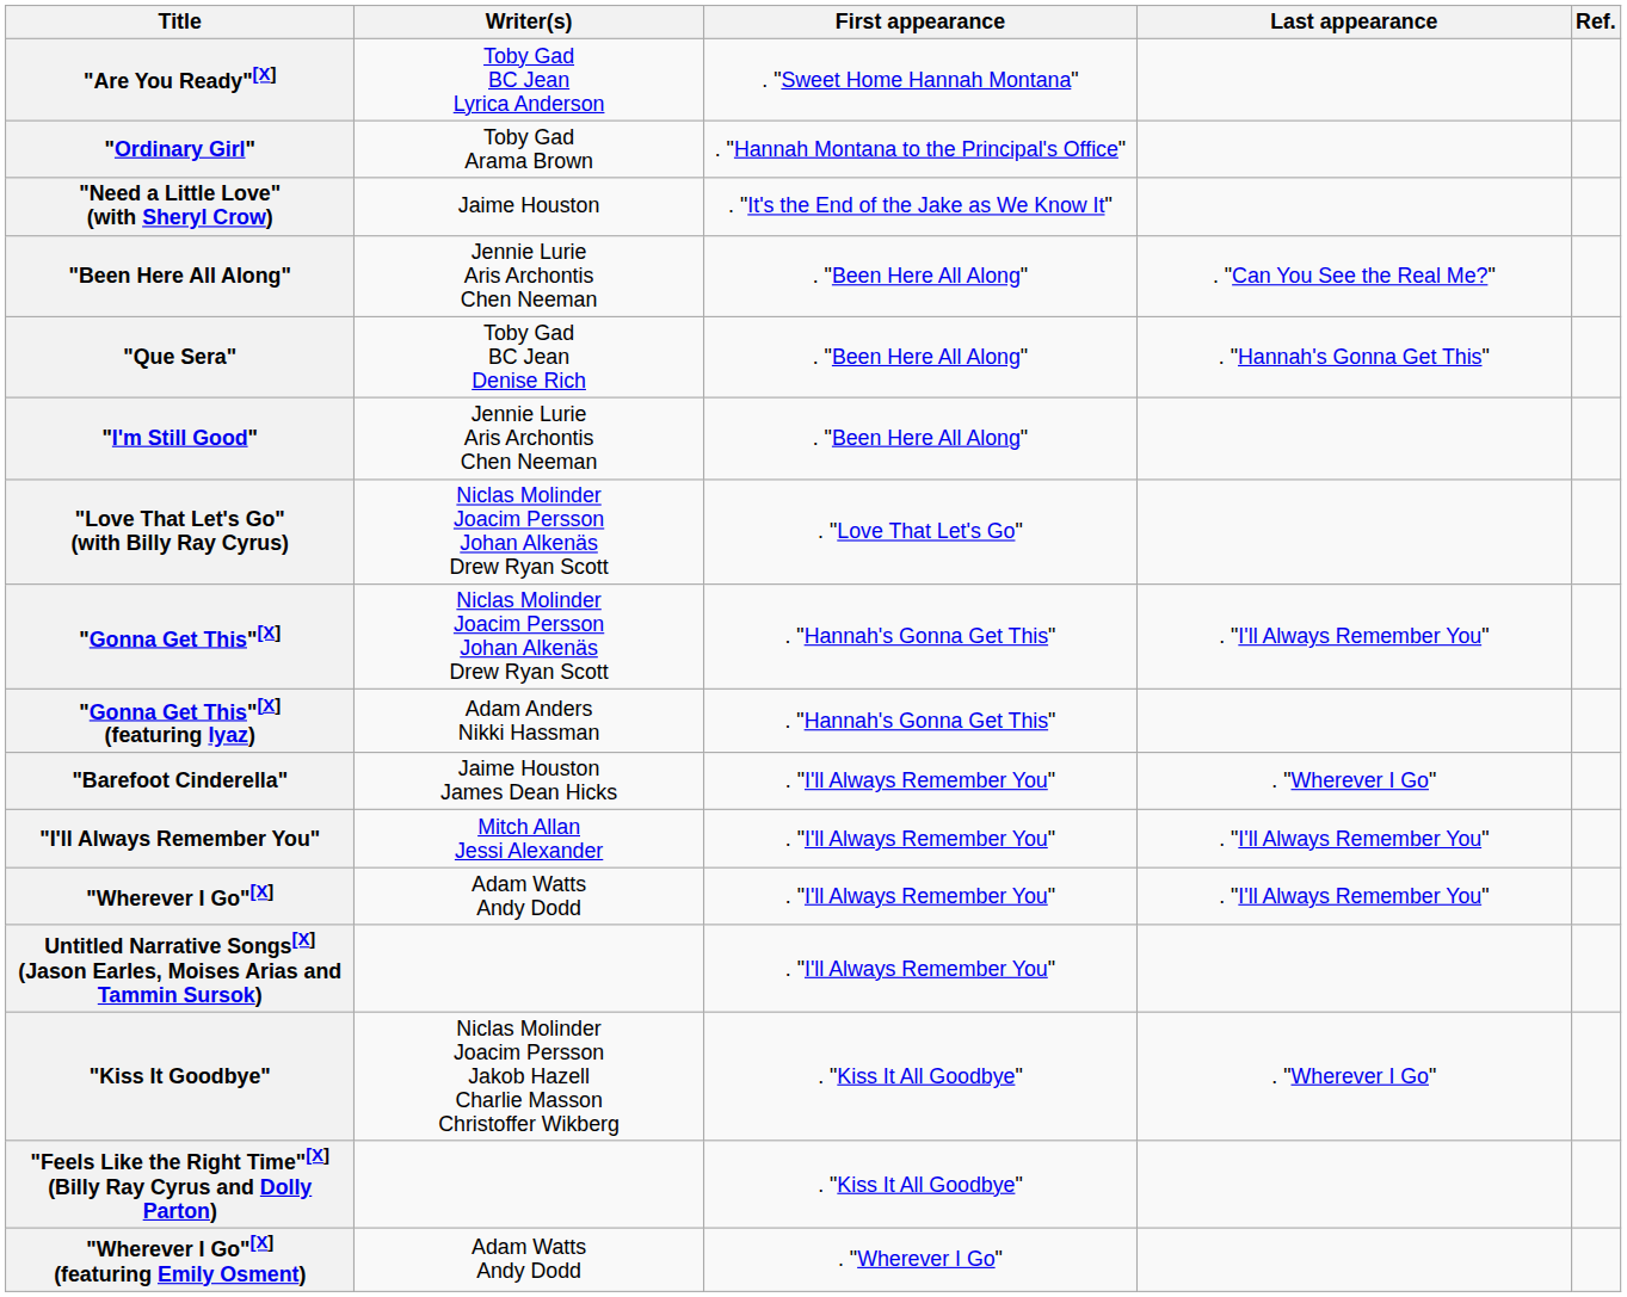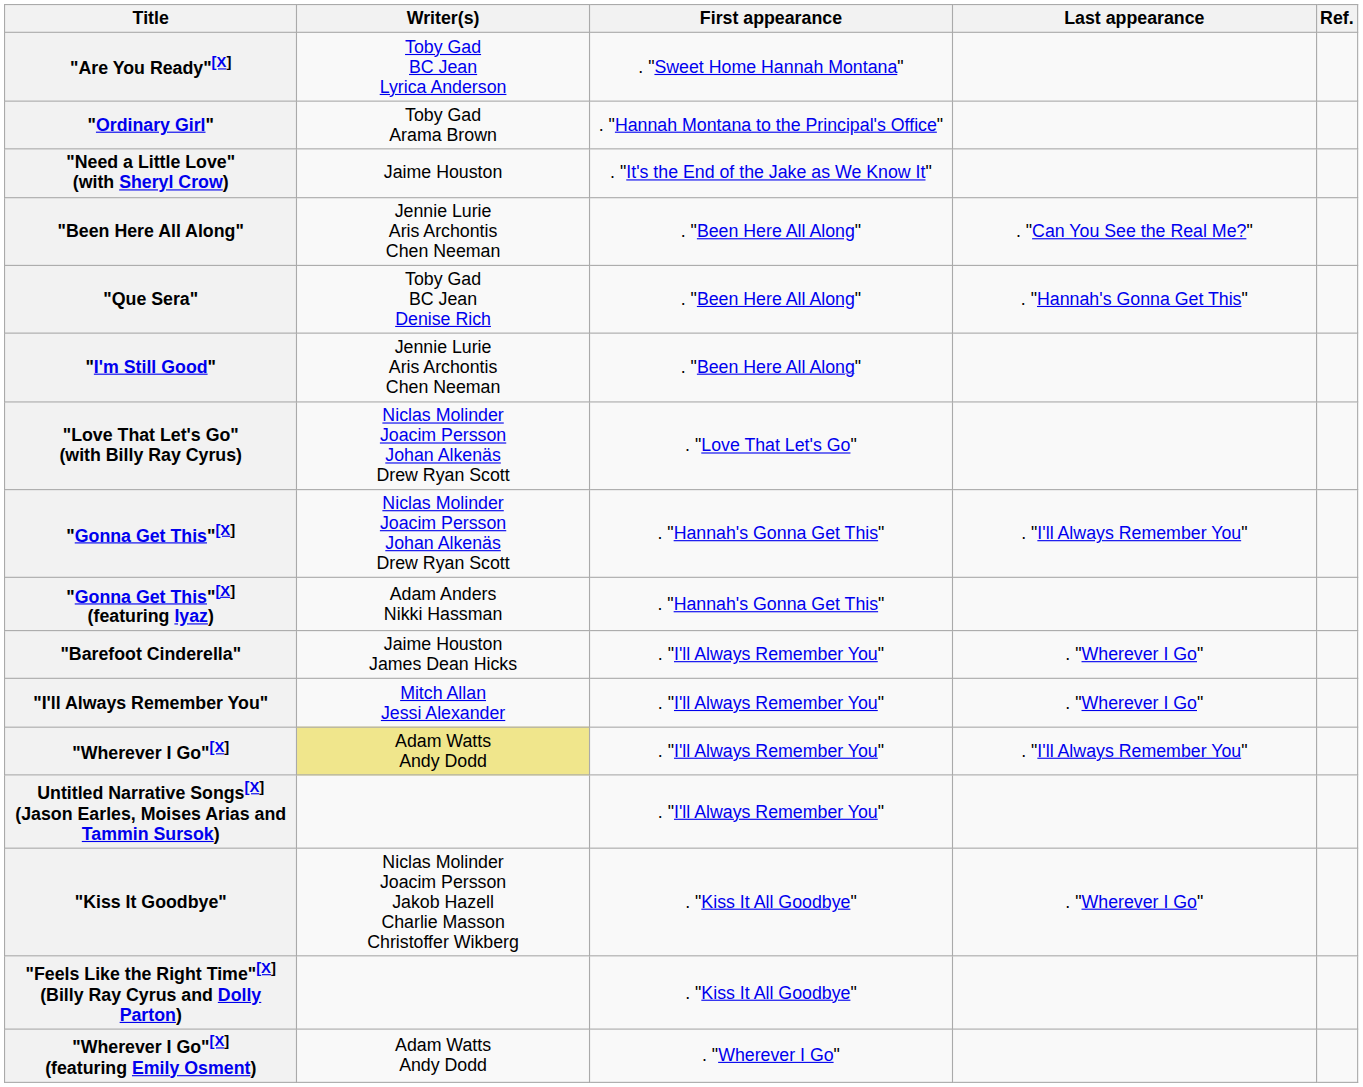"I'll Always Remember You" | Last appearance: . "I'll Always Remember You" -> . "Wherever I Go"
"Wherever I Go"[X] | Writer(s): no background -> khaki background
